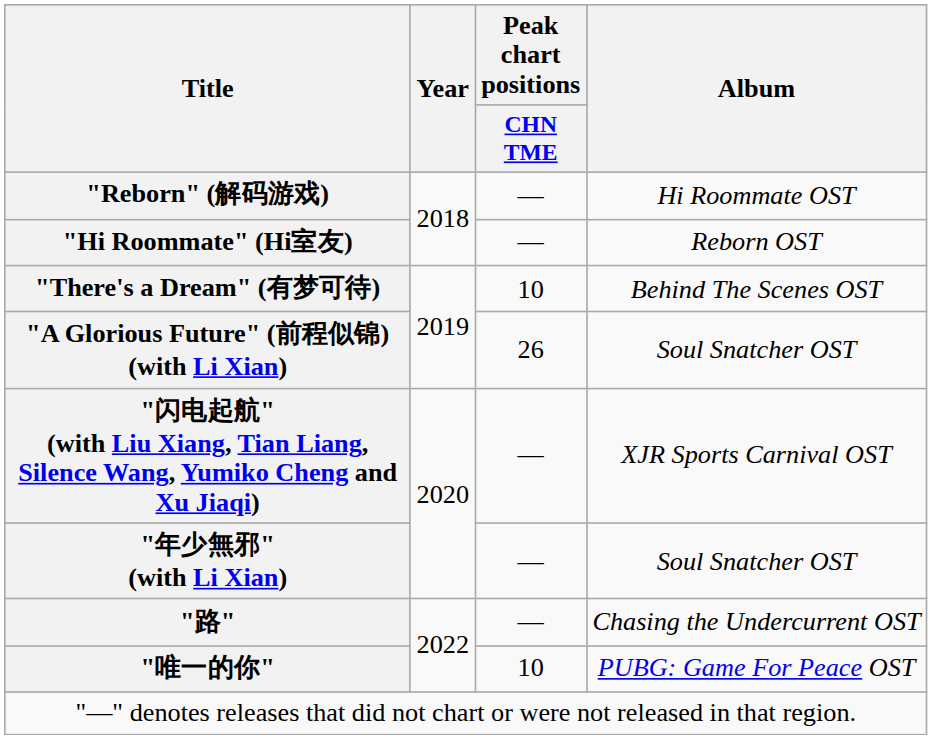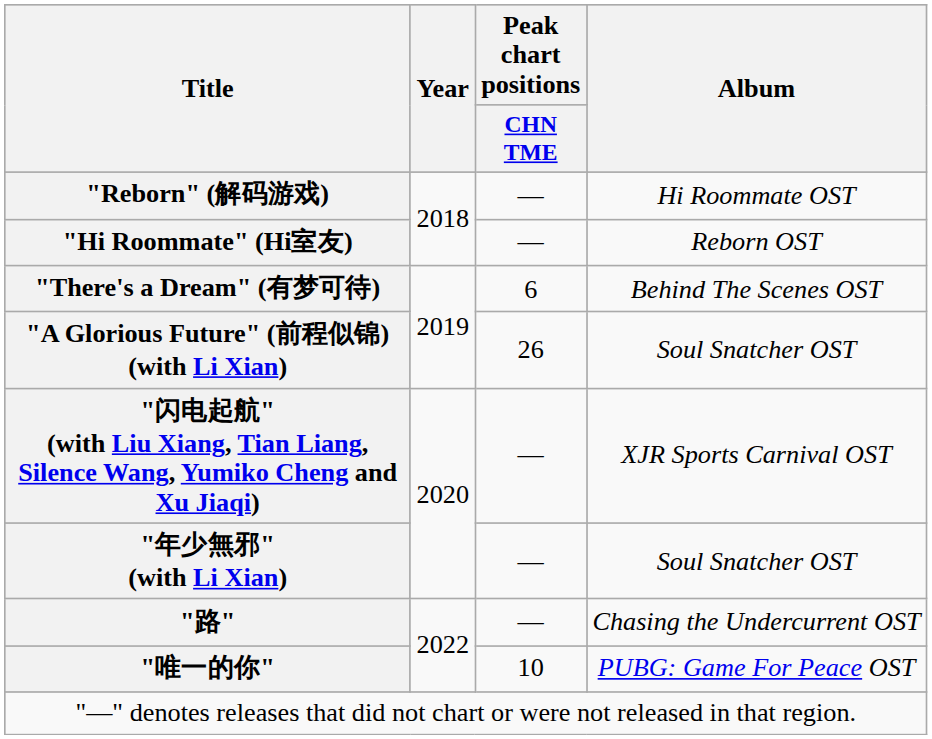"There's a Dream" (有梦可待) | Peak chart positions / CHN TME: 10 -> 6
